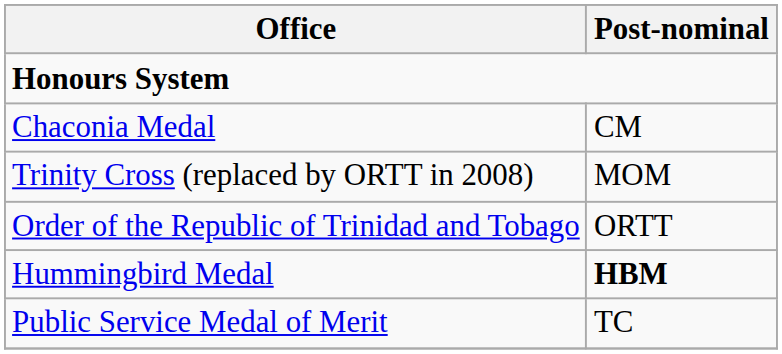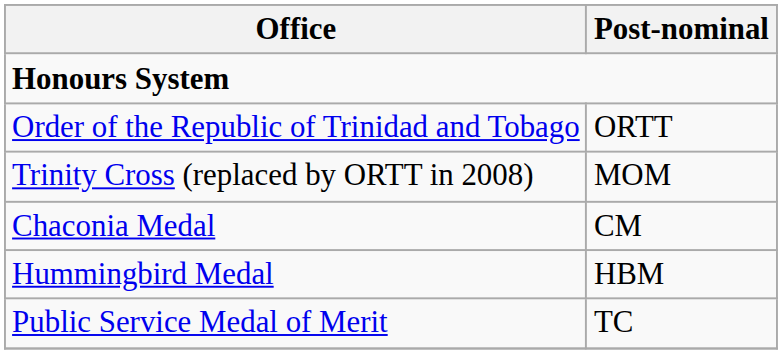rows swapped: Order of the Republic of Trinidad and Tobago <-> Chaconia Medal
Hummingbird Medal | Post-nominal: bold -> normal
